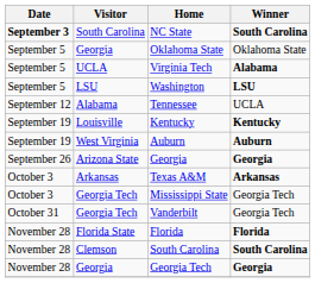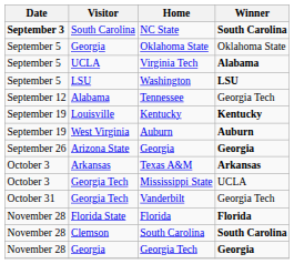Tennessee | Winner: UCLA -> Georgia Tech
Mississippi State | Winner: Georgia Tech -> UCLA
